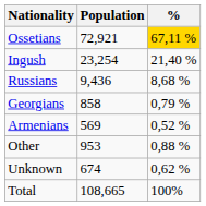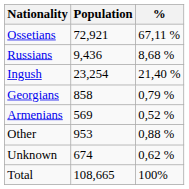Ossetians | %: gold background -> no background
rows swapped: Ingush <-> Russians
